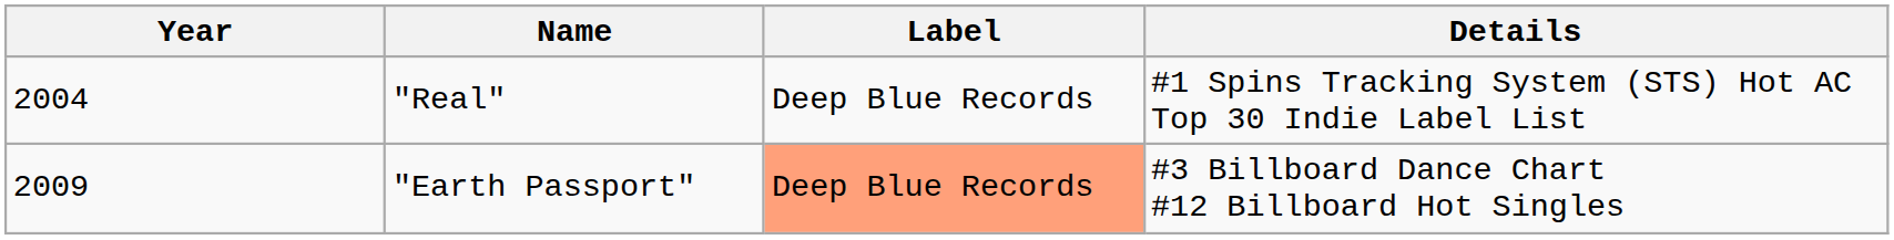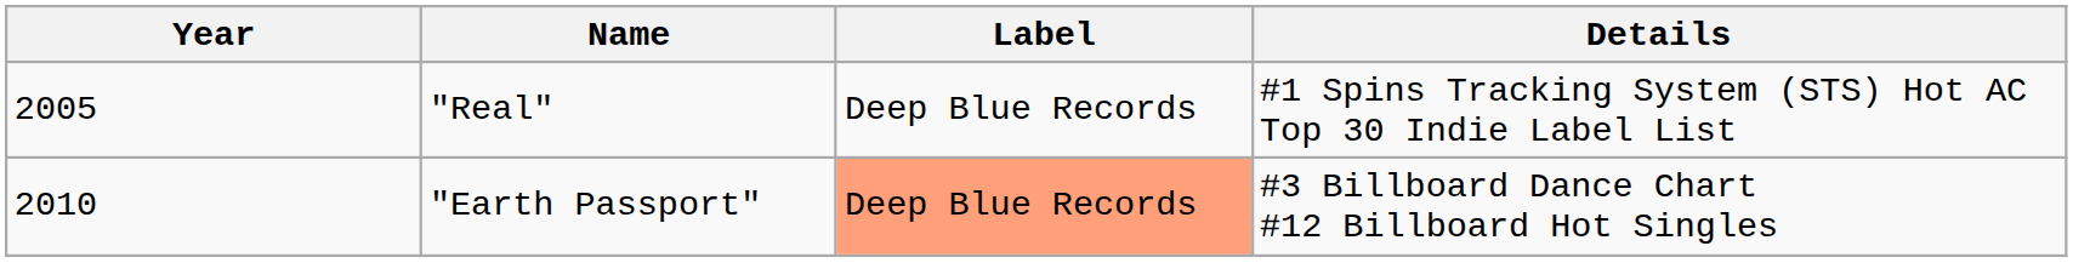"Real" | Year: 2004 -> 2005
"Earth Passport" | Year: 2009 -> 2010
